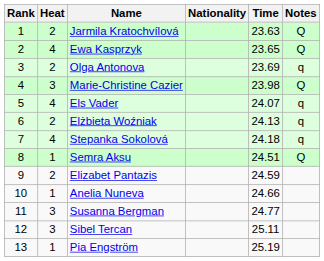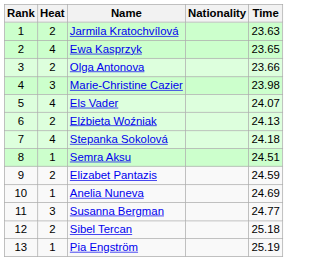- column: Notes | Q | Q | q | Q | q | q | q | Q
Olga Antonova | Time: 23.69 -> 23.66
Anelia Nuneva | Time: 24.66 -> 24.69
Sibel Tercan | Heat: 3 -> 2
Sibel Tercan | Time: 25.11 -> 25.18
